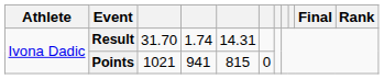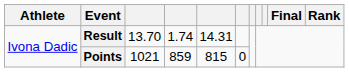Result | column 3: 31.70 -> 13.70
Points | column 4: 941 -> 859
